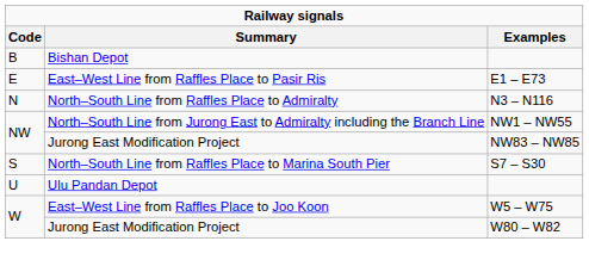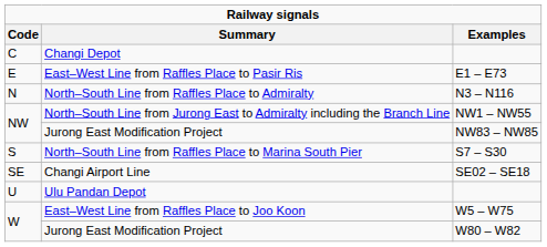- row: B | Bishan Depot
+ row: C | Changi Depot
+ row: SE | Changi Airport Line | SE02 – SE18
